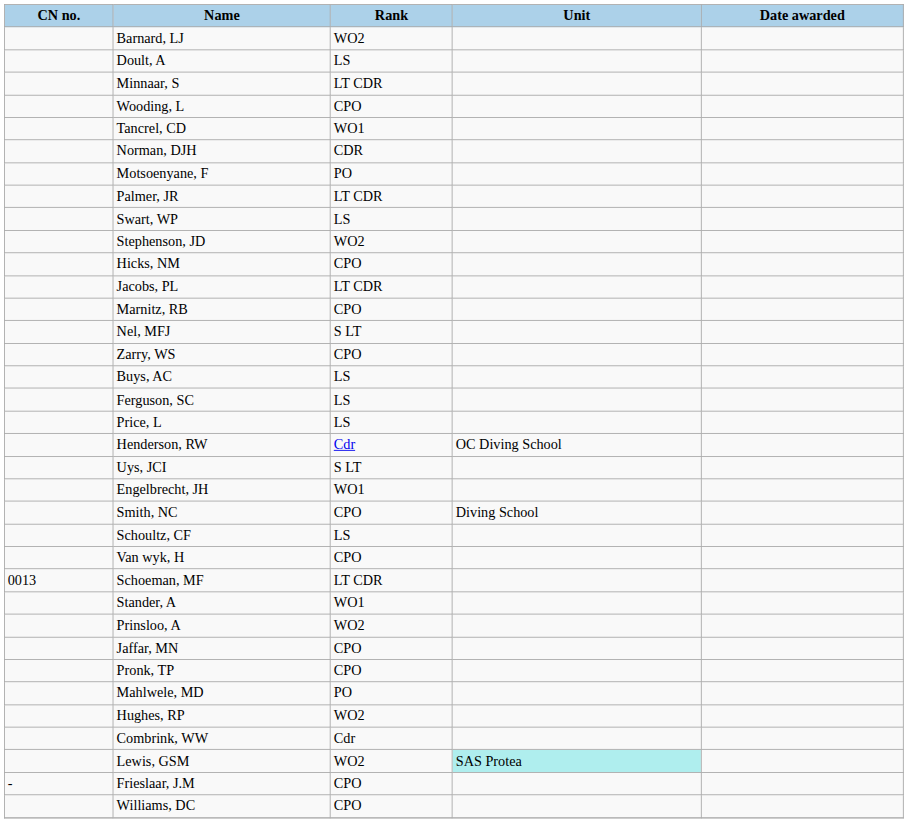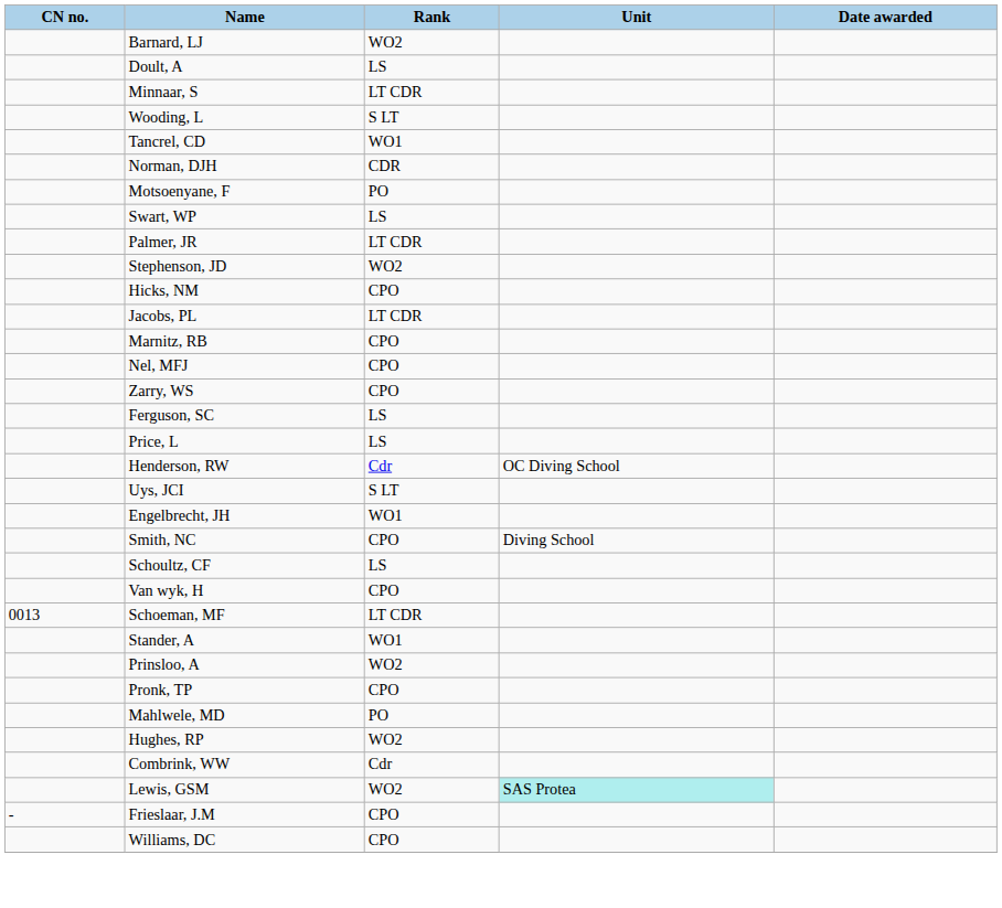Wooding, L | Rank: CPO -> S LT
rows swapped: Swart, WP <-> Palmer, JR
Nel, MFJ | Rank: S LT -> CPO
- row: Buys, AC | LS
- row: Jaffar, MN | CPO
